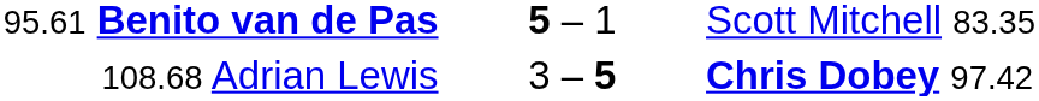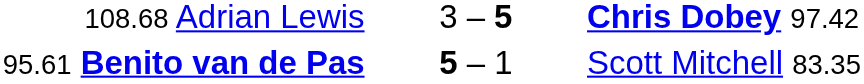rows swapped: 95.61 Benito van de Pas <-> 108.68 Adrian Lewis
